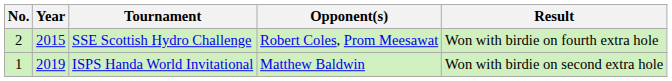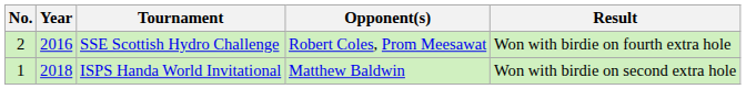SSE Scottish Hydro Challenge | Year: 2015 -> 2016
ISPS Handa World Invitational | Year: 2019 -> 2018
